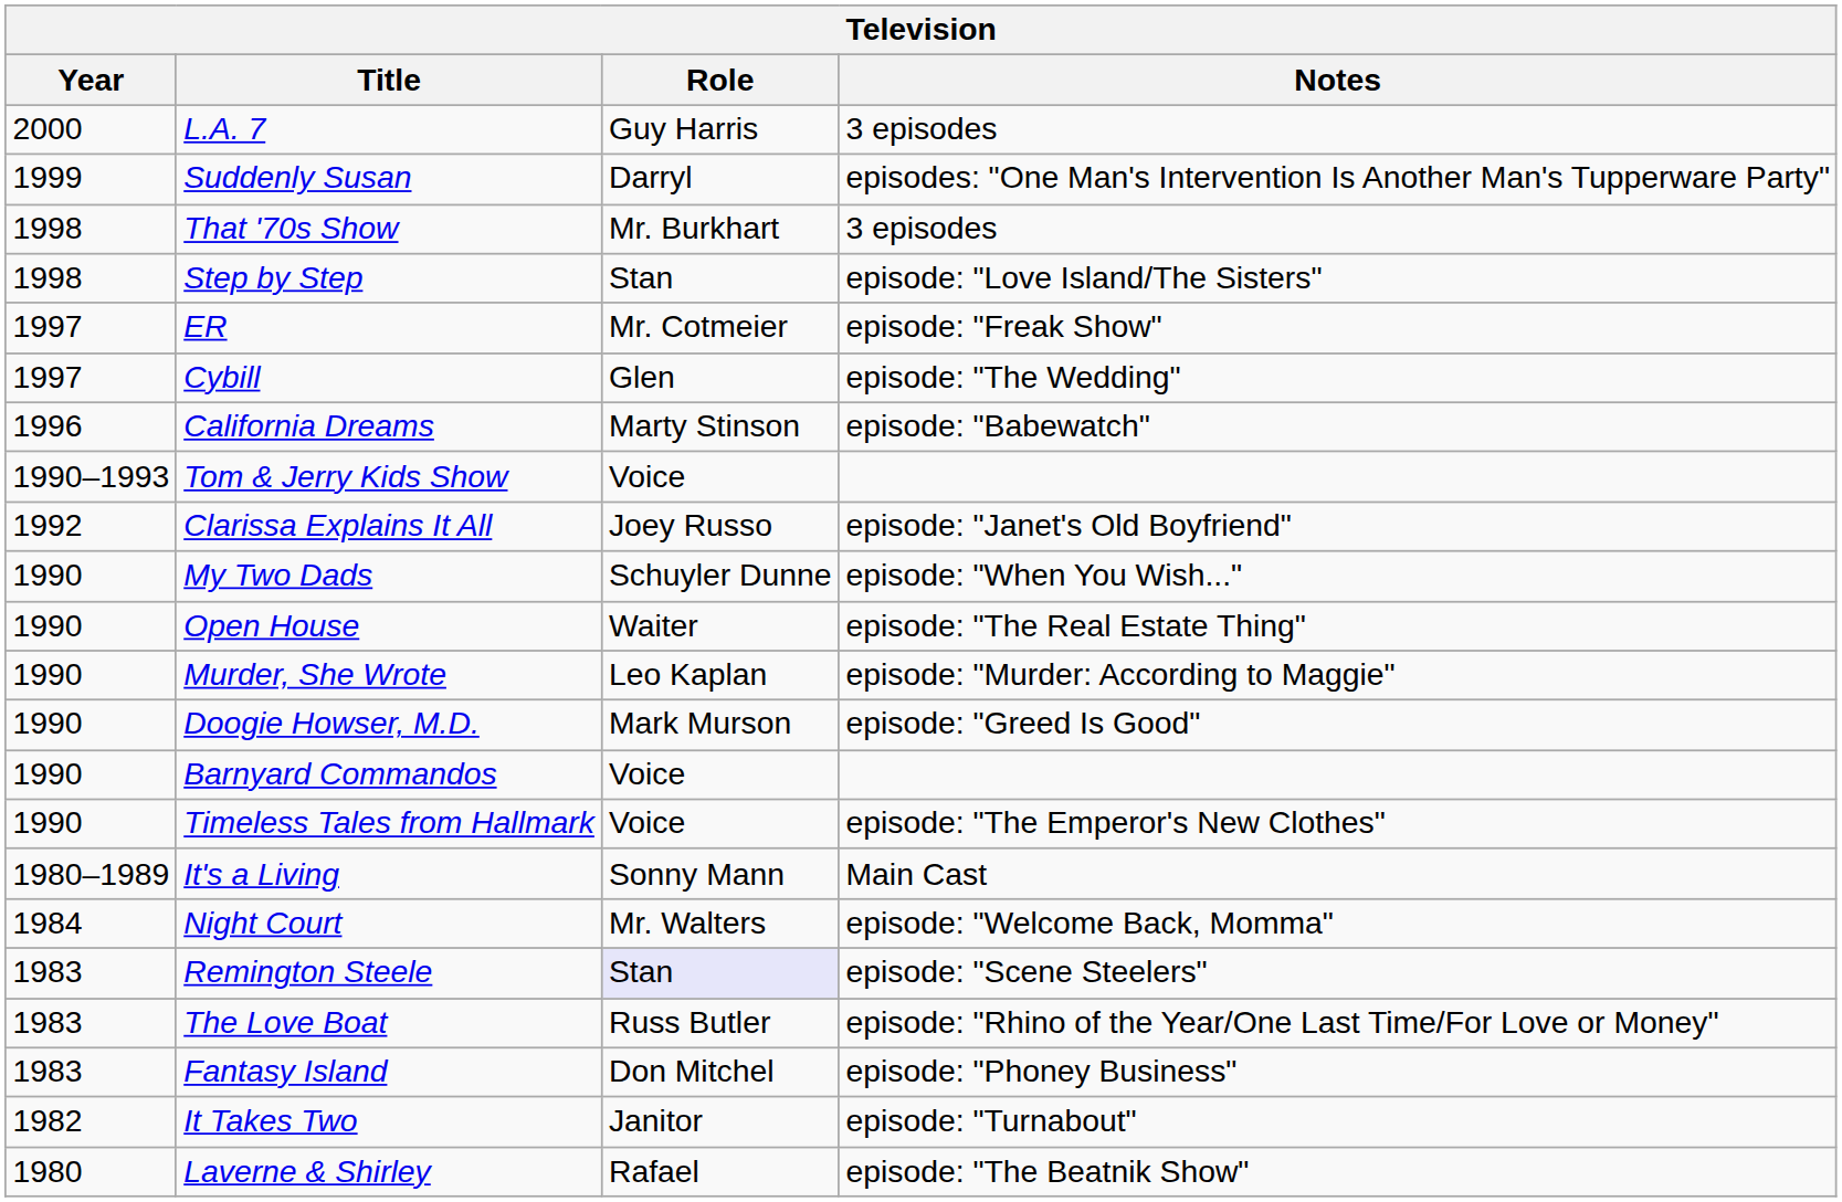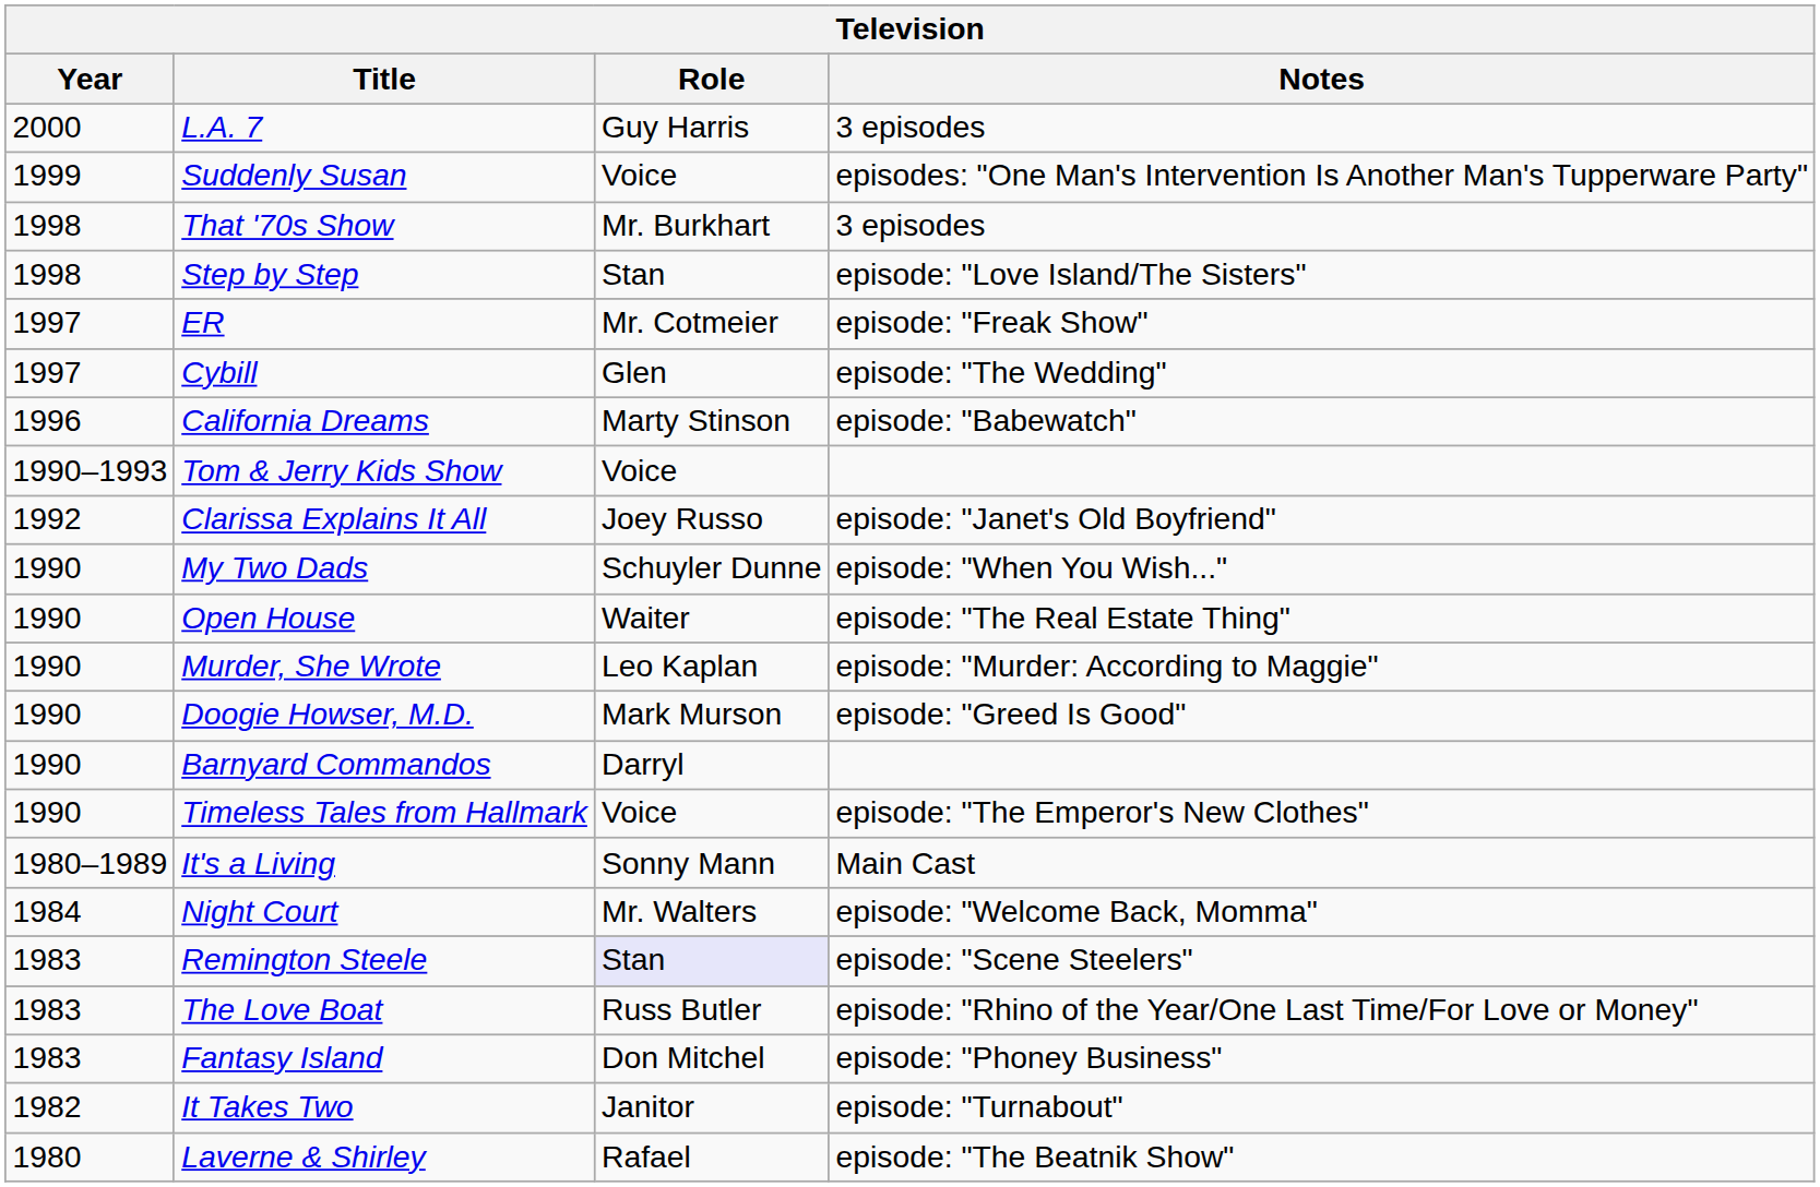Suddenly Susan | Role: Darryl -> Voice
Barnyard Commandos | Role: Voice -> Darryl
